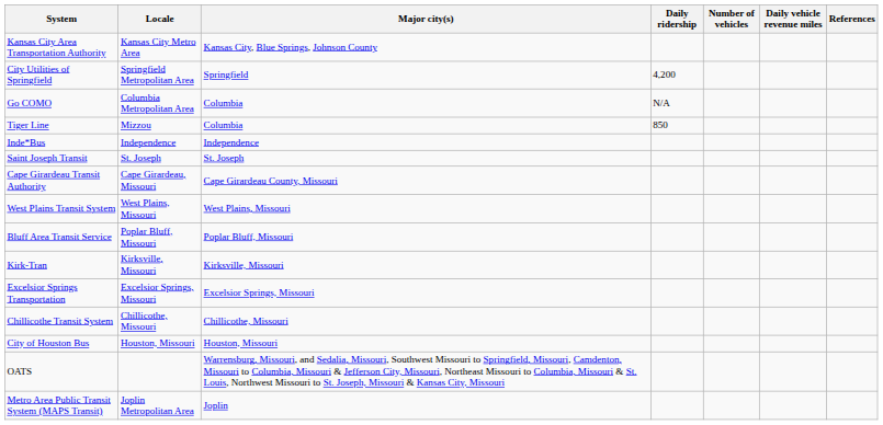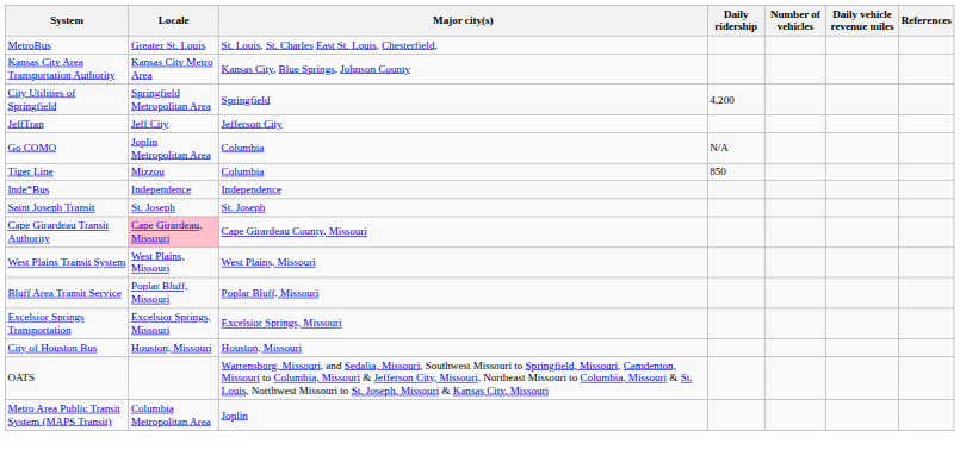+ row: MetroBus | Greater St. Louis | St. Louis, St. Charles East St. Louis, Chesterfield,
+ row: JeffTran | Jeff City | Jefferson City
Go COMO | Locale: Columbia Metropolitan Area -> Joplin Metropolitan Area
Cape Girardeau Transit Authority | Locale: no background -> pink background
- row: Kirk-Tran | Kirksville, Missouri | Kirksville, Missouri
- row: Chillicothe Transit System | Chillicothe, Missouri | Chillicothe, Missouri
Metro Area Public Transit System (MAPS Transit) | Locale: Joplin Metropolitan Area -> Columbia Metropolitan Area
